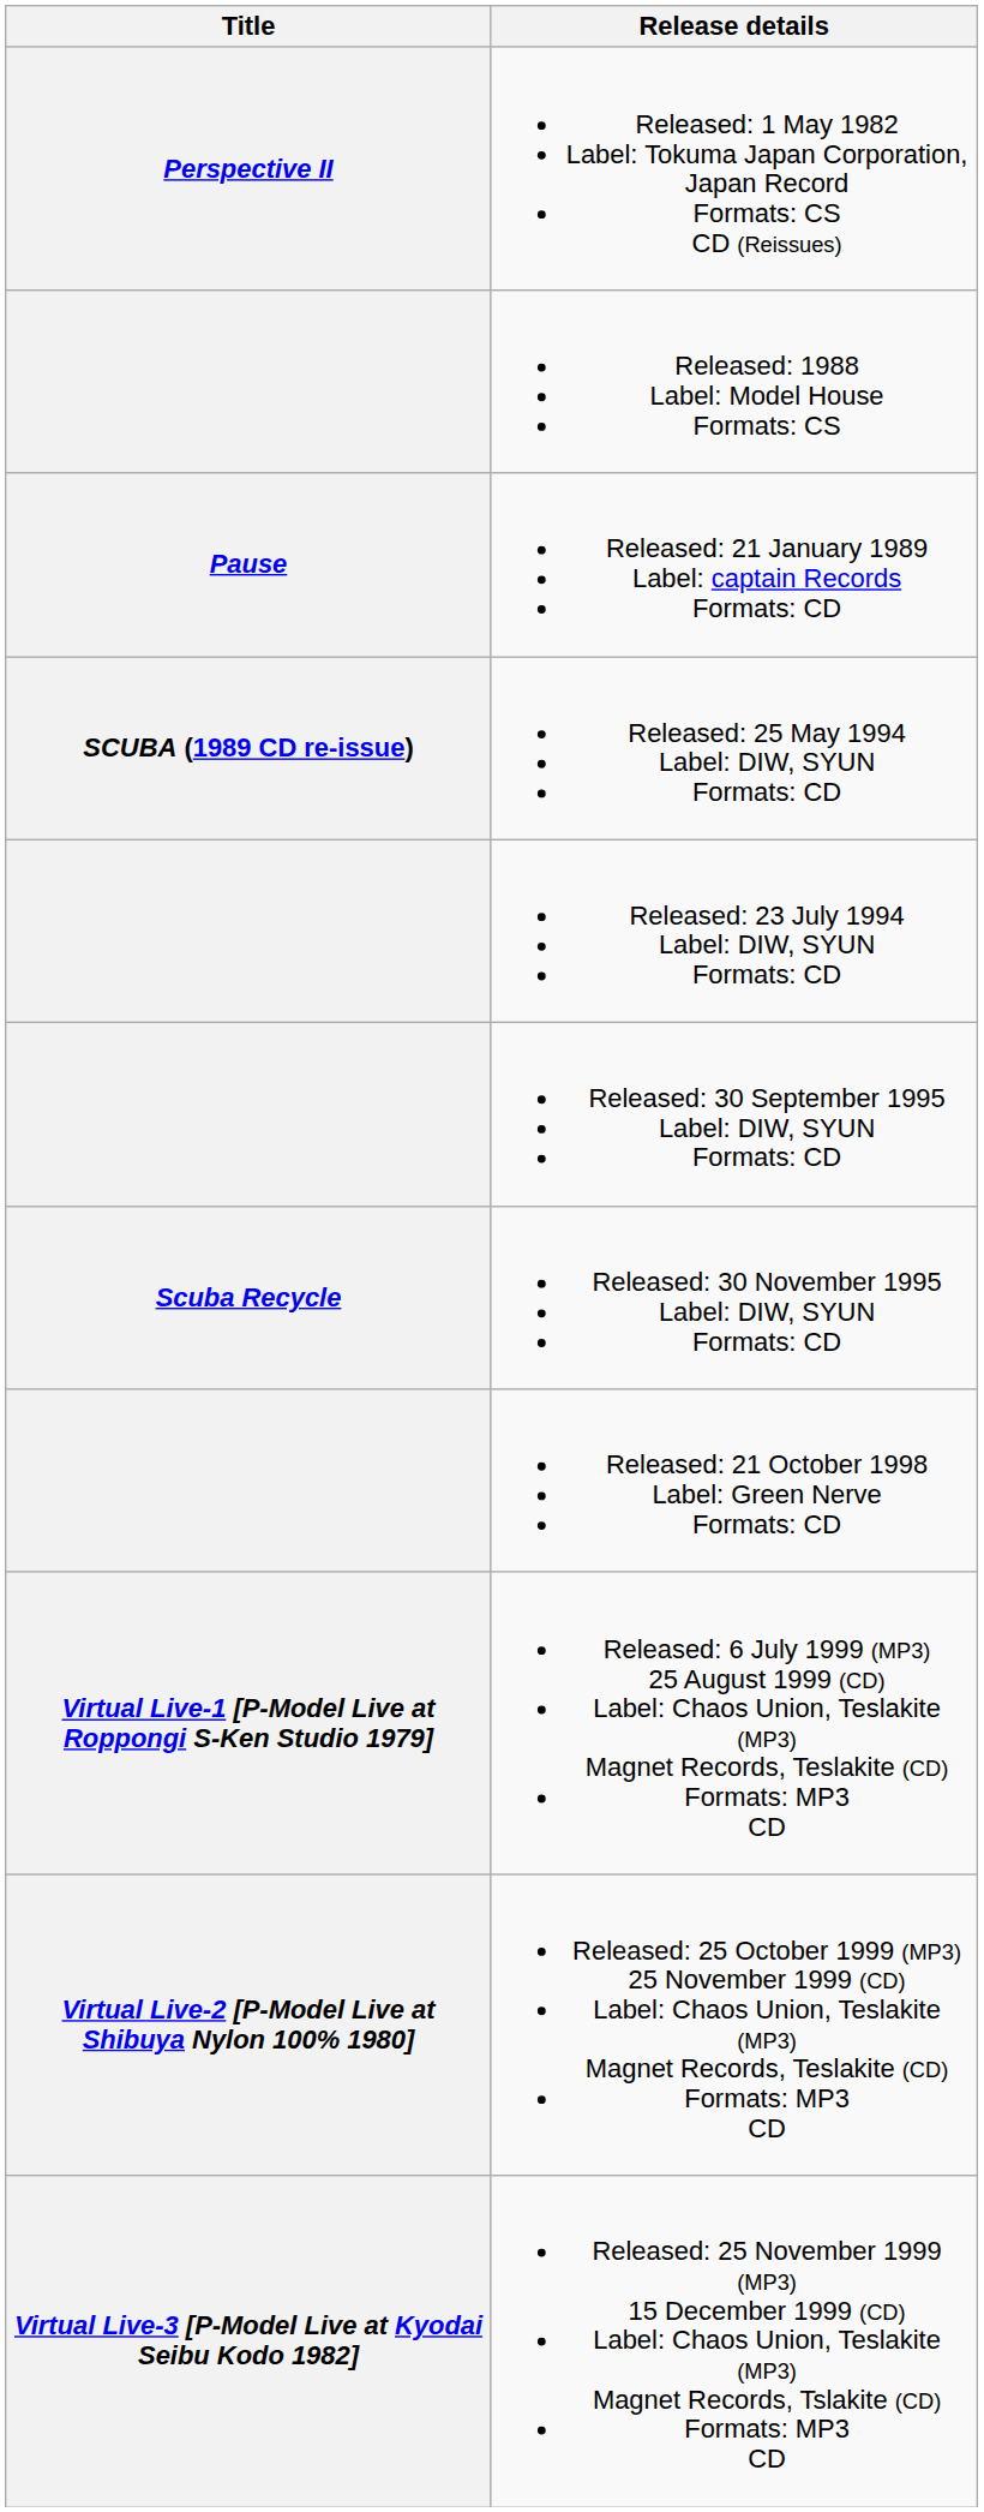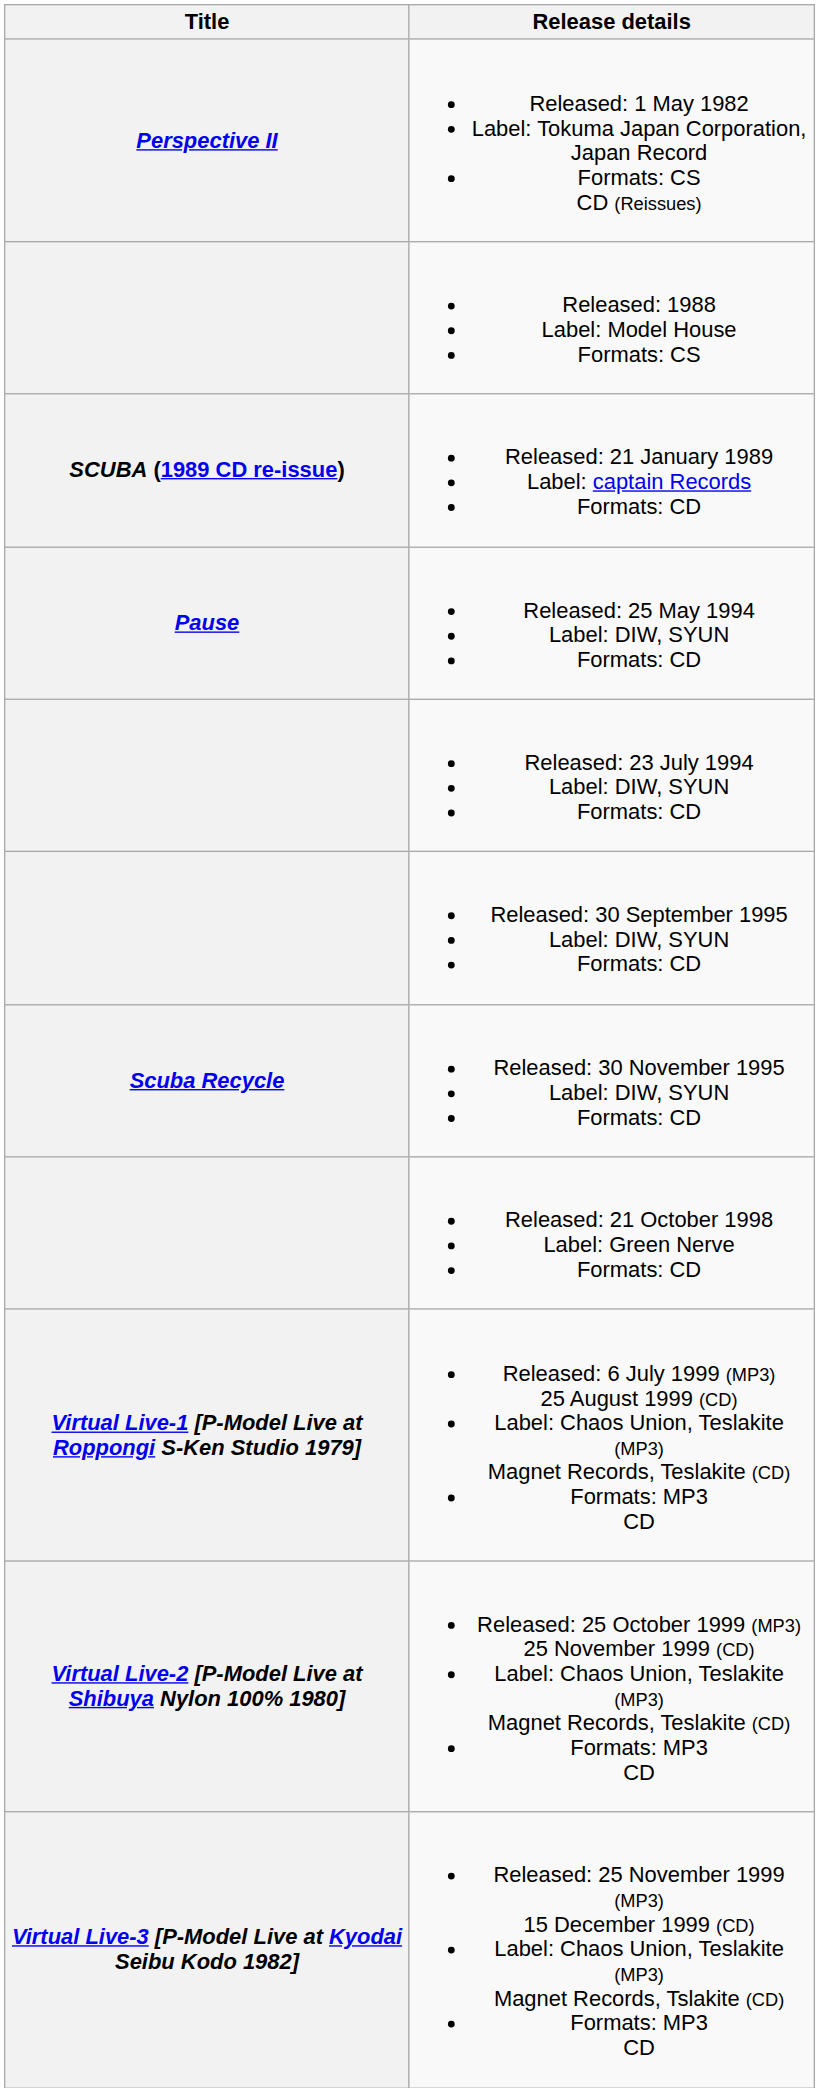Released: 21 January 1989 Label: captain Records Formats: CD | Title: Pause -> SCUBA (1989 CD re-issue)
Released: 25 May 1994 Label: DIW, SYUN Formats: CD | Title: SCUBA (1989 CD re-issue) -> Pause
